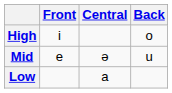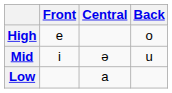High | Front: i -> e
Mid | Front: e -> i
